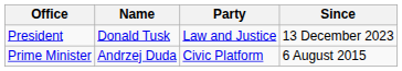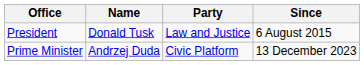President | Since: 13 December 2023 -> 6 August 2015
Prime Minister | Since: 6 August 2015 -> 13 December 2023
